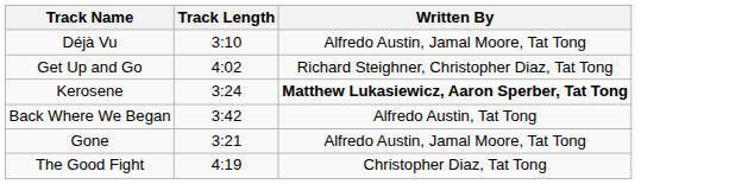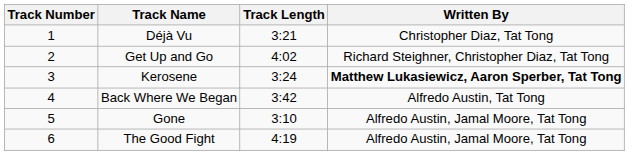+ column: Track Number | 1 | 2 | 3 | 4 | 5 | 6
Déjà Vu | Track Length: 3:10 -> 3:21
Déjà Vu | Written By: Alfredo Austin, Jamal Moore, Tat Tong -> Christopher Diaz, Tat Tong
Gone | Track Length: 3:21 -> 3:10
The Good Fight | Written By: Christopher Diaz, Tat Tong -> Alfredo Austin, Jamal Moore, Tat Tong
